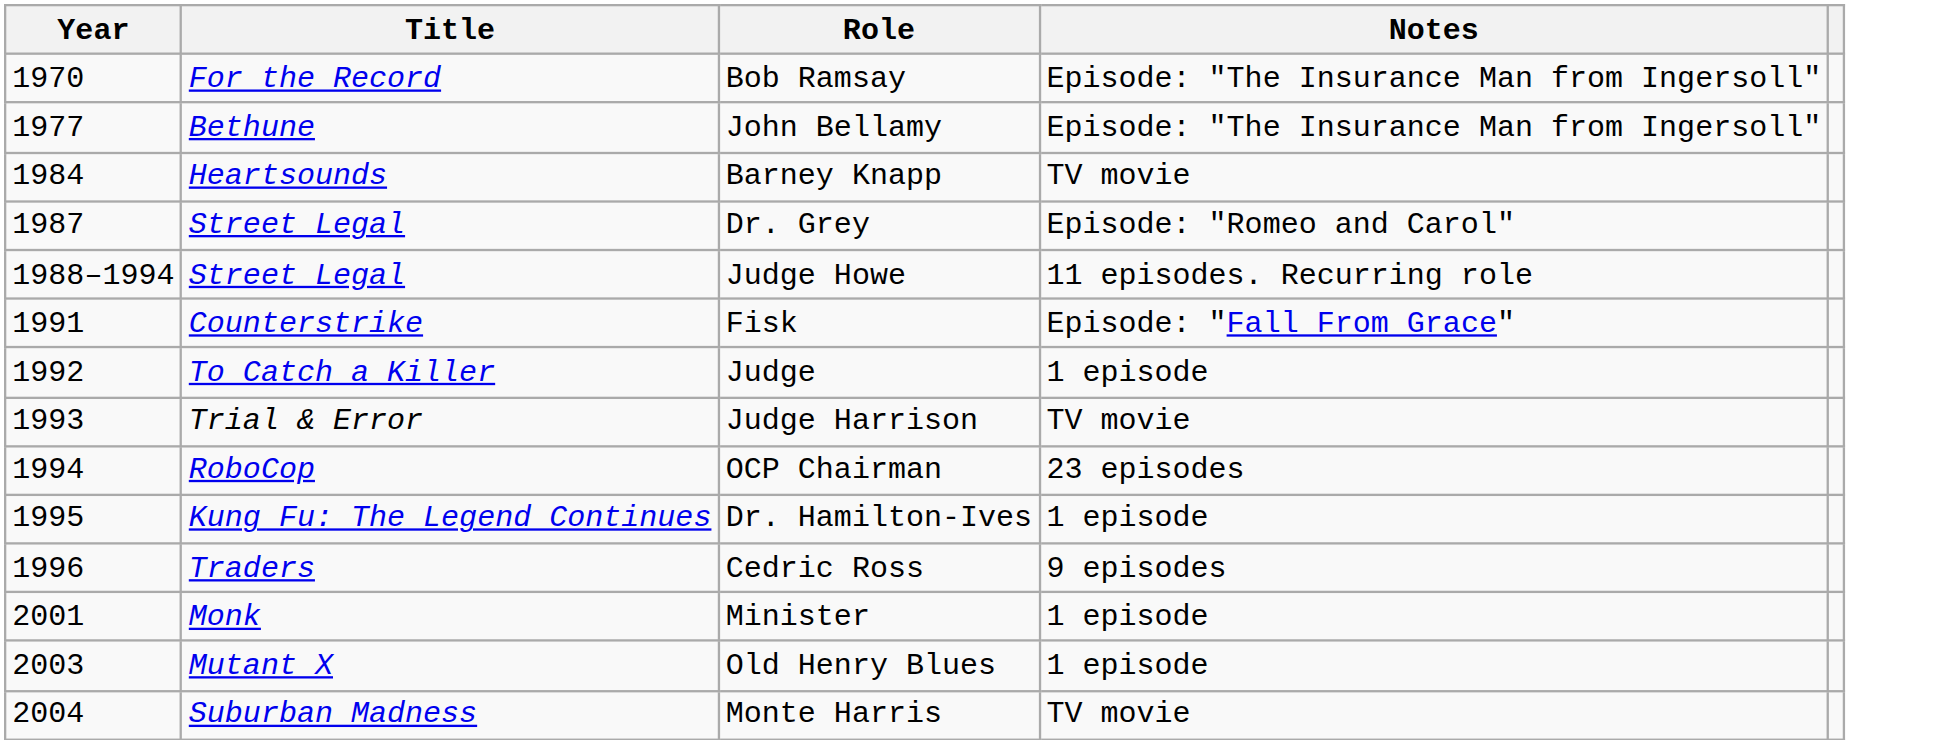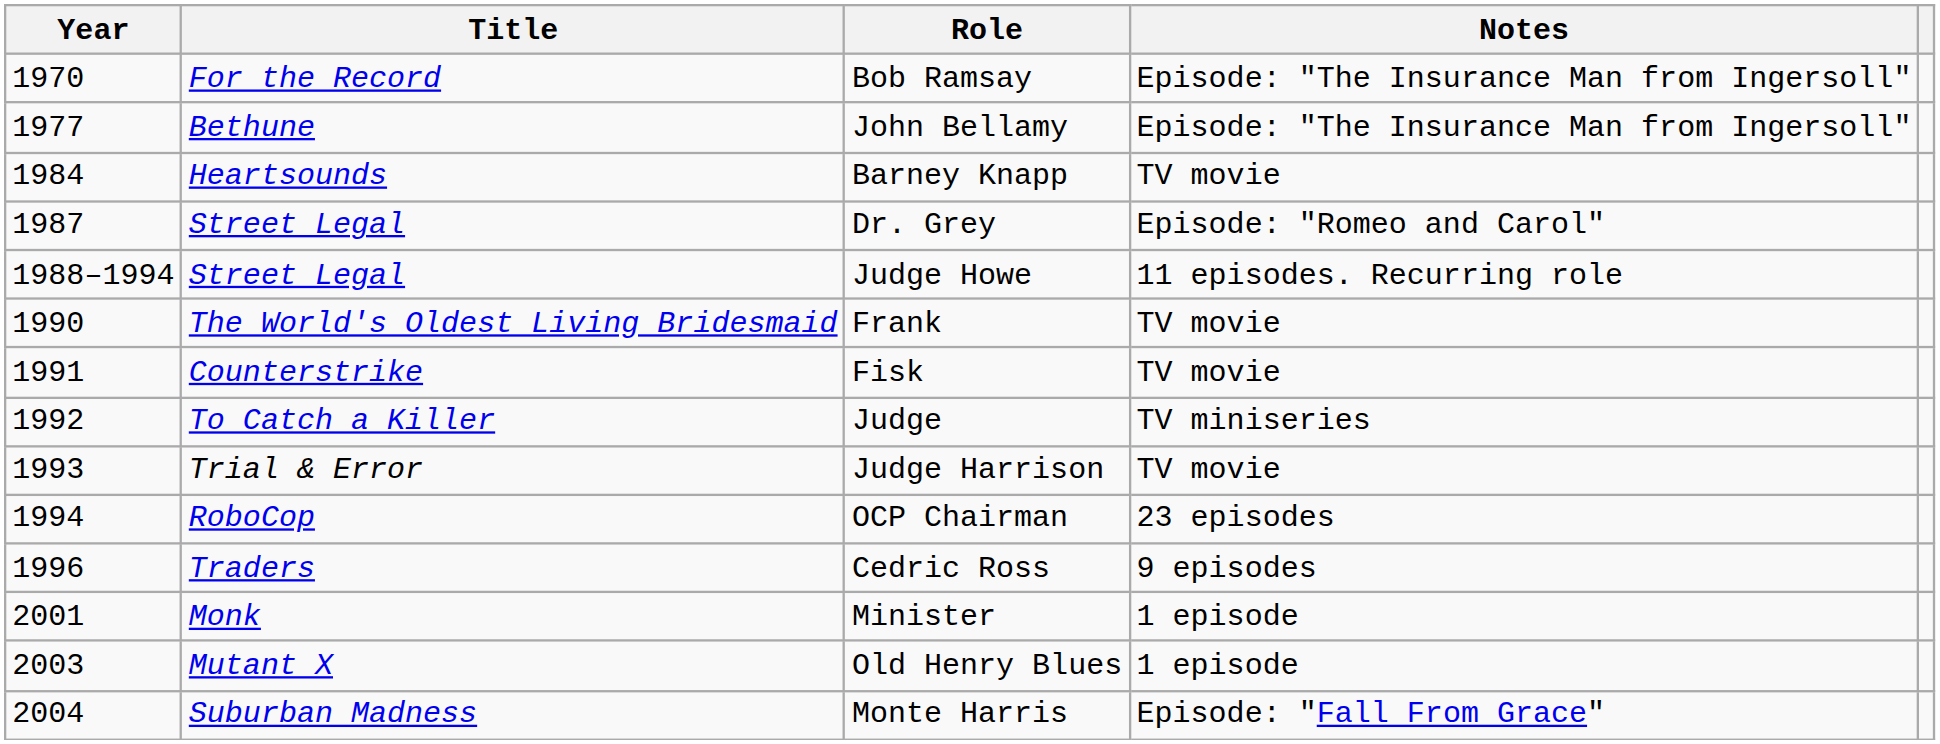+ row: 1990 | The World's Oldest Living Bridesmaid | Frank | TV movie
Fisk | Notes: Episode: "Fall From Grace" -> TV movie
Judge | Notes: 1 episode -> TV miniseries
- row: 1995 | Kung Fu: The Legend Continues | Dr. Hamilton-Ives | 1 episode
Monte Harris | Notes: TV movie -> Episode: "Fall From Grace"
